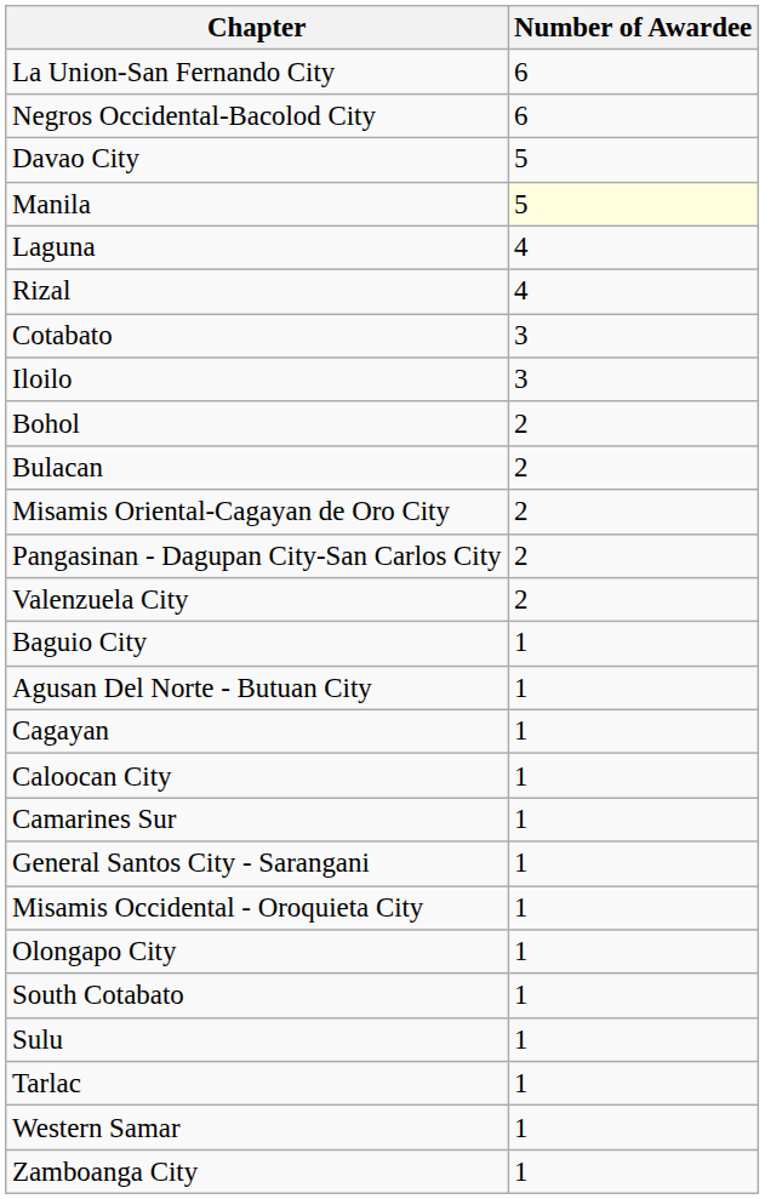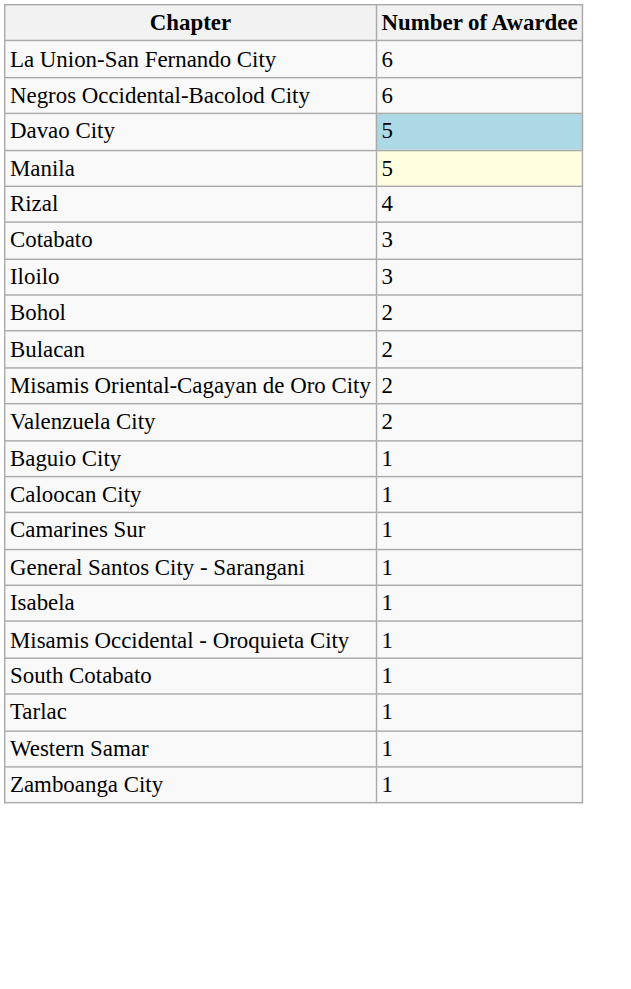Davao City | Number of Awardee: no background -> lightblue background
- row: Laguna | 4
- row: Pangasinan - Dagupan City-San Carlos City | 2
- row: Agusan Del Norte - Butuan City | 1
- row: Cagayan | 1
+ row: Isabela | 1
- row: Olongapo City | 1
- row: Sulu | 1
